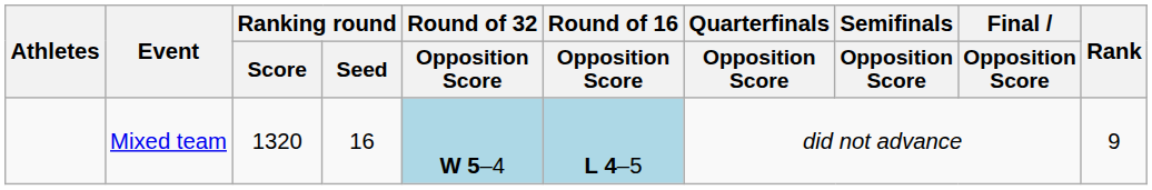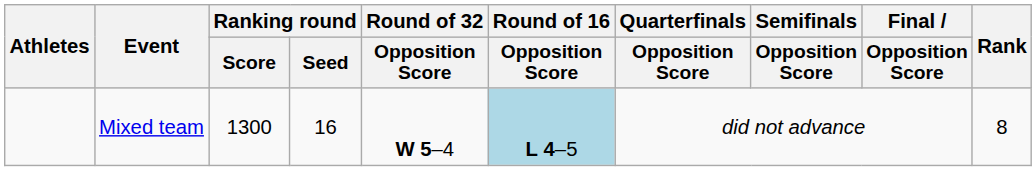Mixed team | Ranking round / Score: 1320 -> 1300
Mixed team | Round of 32 / Opposition Score: lightblue background -> no background
Mixed team | Rank: 9 -> 8
